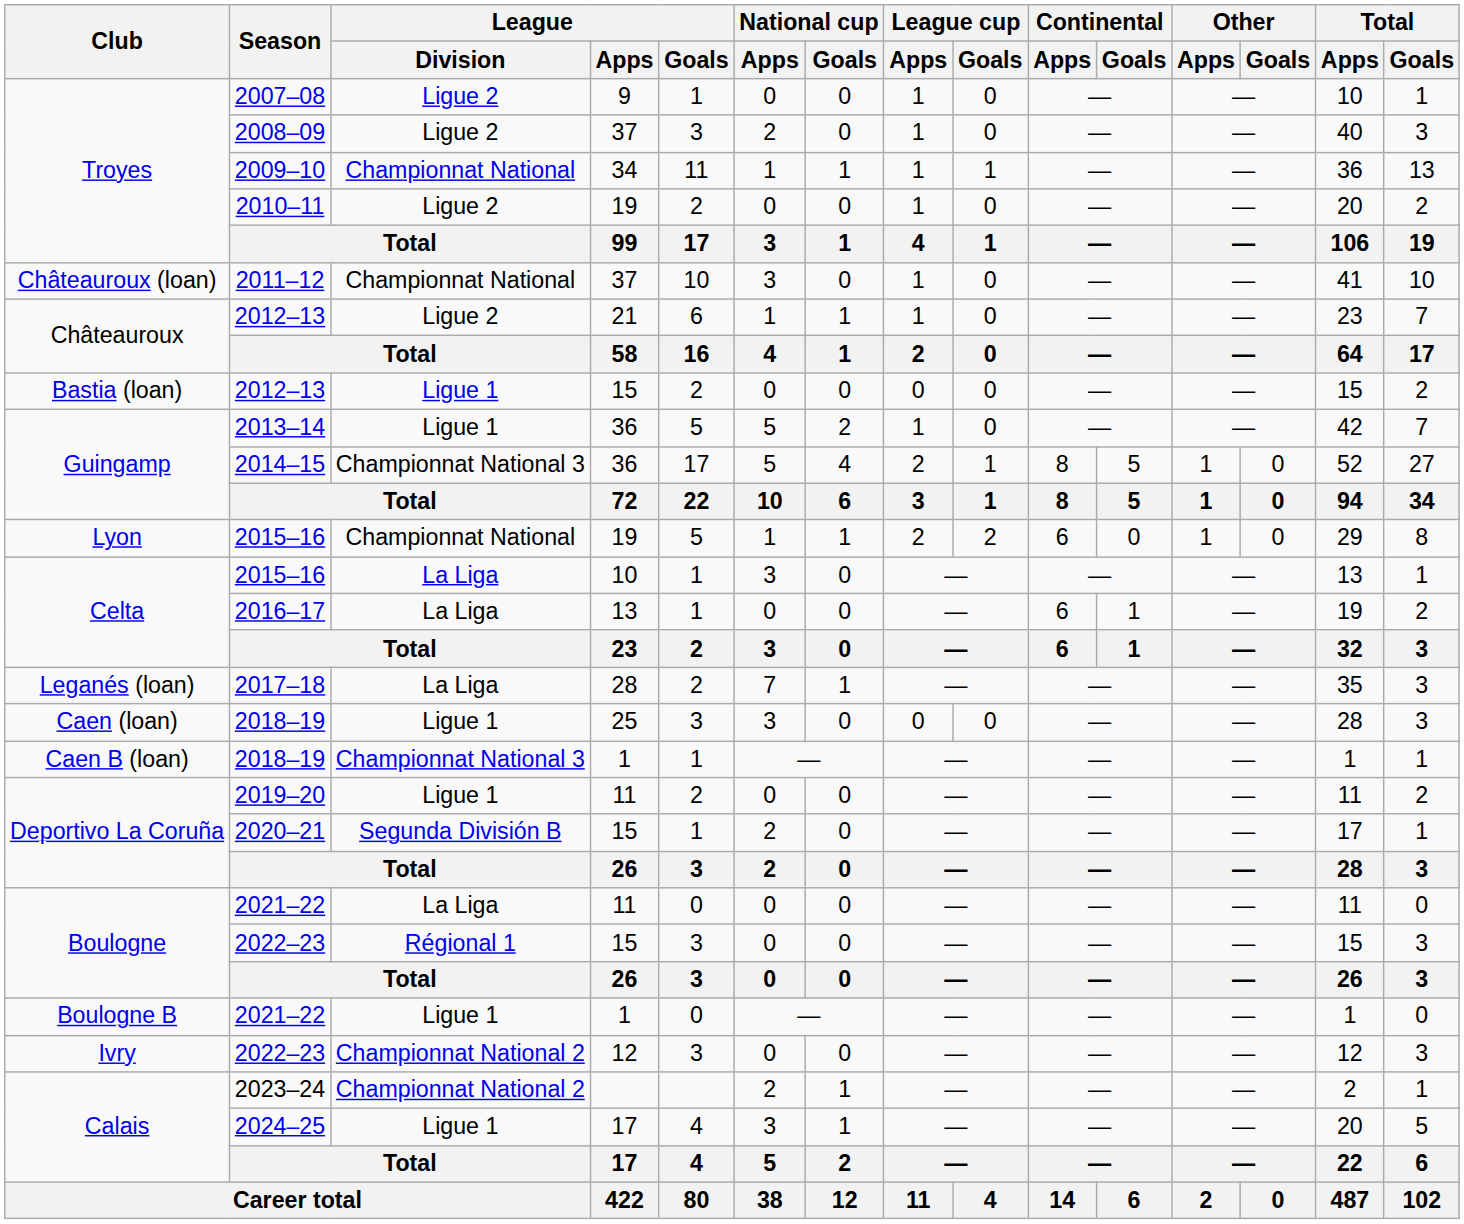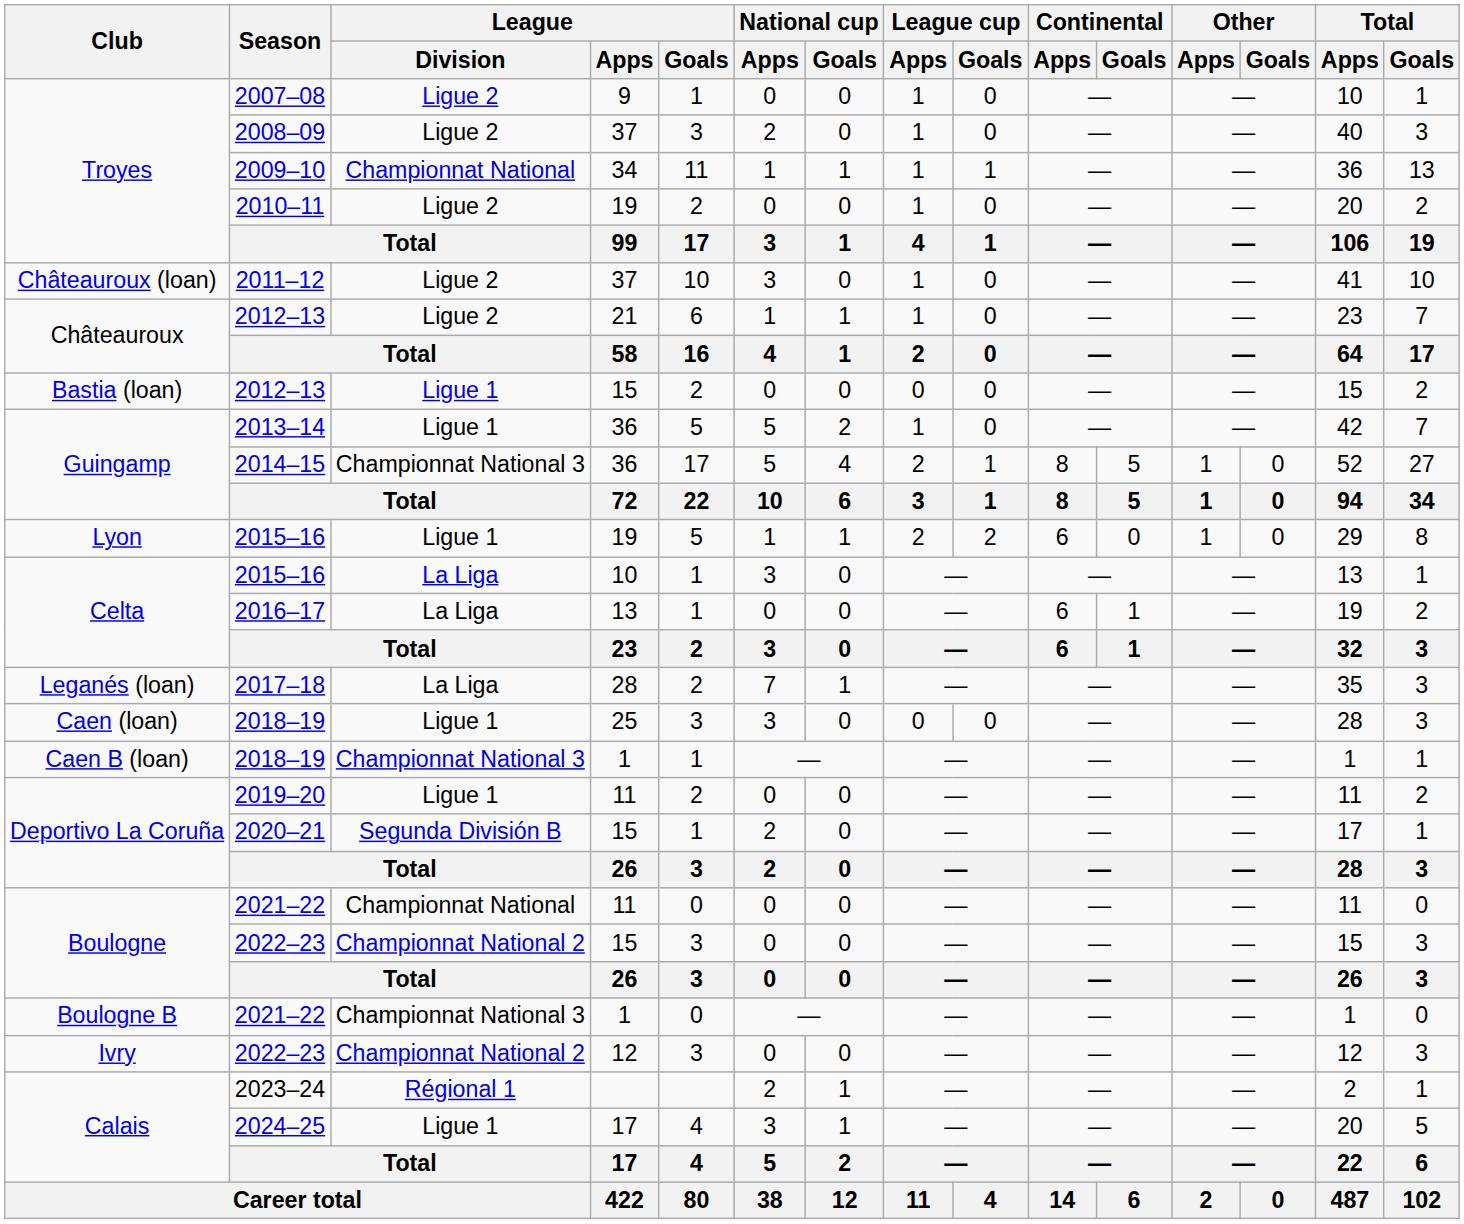2011–12 | League / Division: Championnat National -> Ligue 2
2015–16 / 19 | League / Division: Championnat National -> Ligue 1
2021–22 / 11 | League / Division: La Liga -> Championnat National
2022–23 / 15 | League / Division: Régional 1 -> Championnat National 2
2021–22 / 1 | League / Division: Ligue 1 -> Championnat National 3
2023–24 | League / Division: Championnat National 2 -> Régional 1
